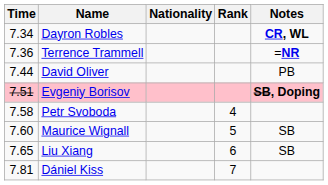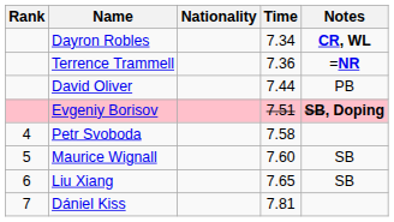columns swapped: Rank <-> Time
